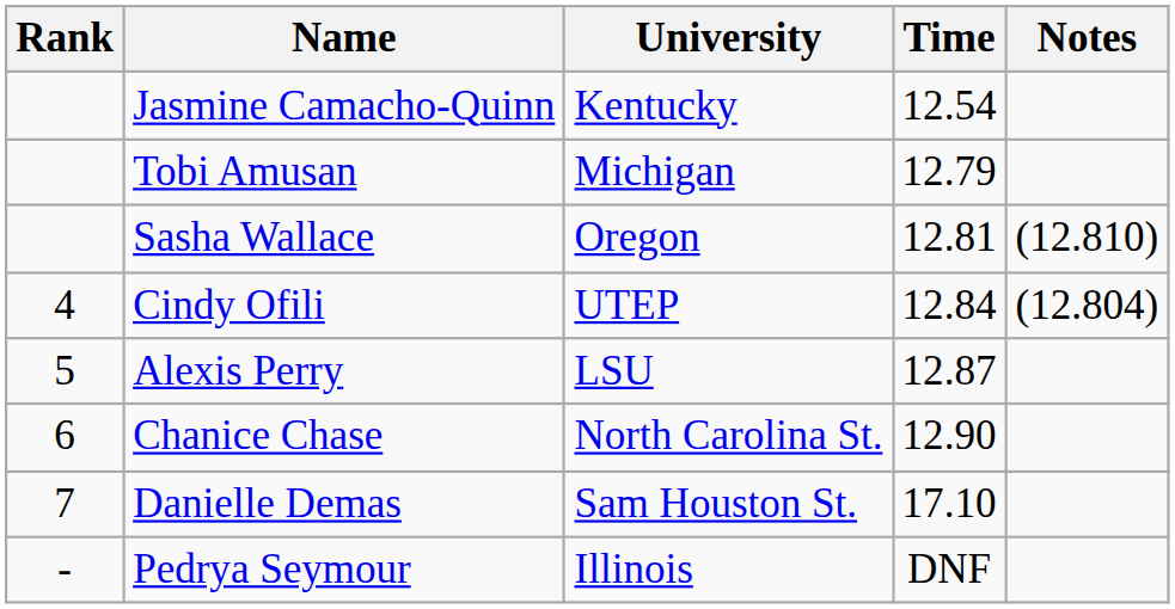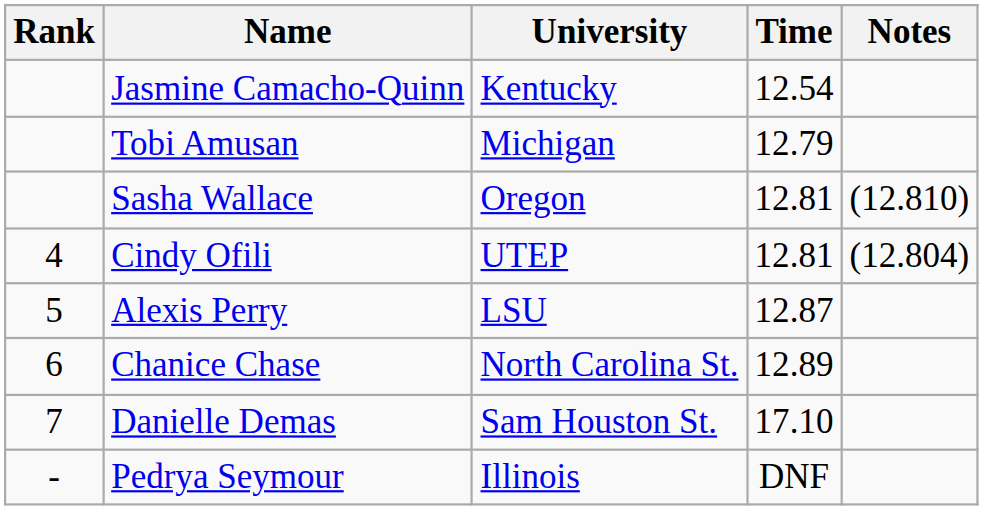Cindy Ofili | Time: 12.84 -> 12.81
Chanice Chase | Time: 12.90 -> 12.89
